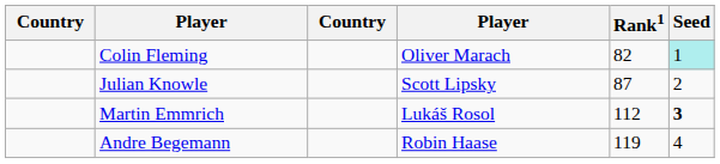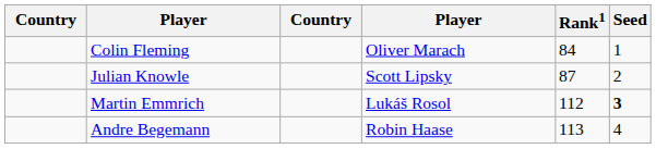Colin Fleming | Rank1: 82 -> 84
Colin Fleming | Seed: paleturquoise background -> no background
Andre Begemann | Rank1: 119 -> 113
